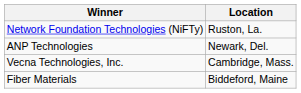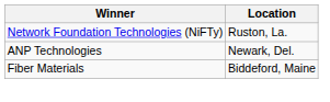- row: Vecna Technologies, Inc. | Cambridge, Mass.
